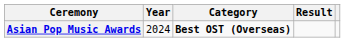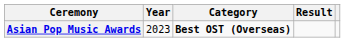Asian Pop Music Awards | Year: 2024 -> 2023
